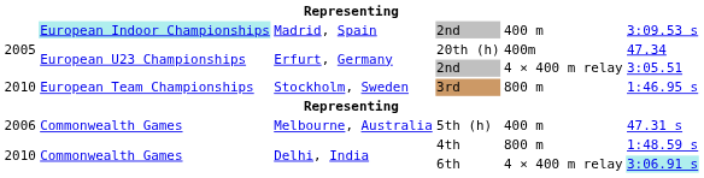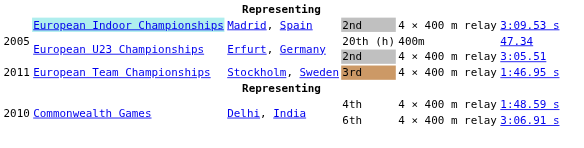Madrid, Spain / 2nd | column 5: 400 m -> 4 × 400 m relay
3rd | column 1: 2010 -> 2011
3rd | column 5: 800 m -> 4 × 400 m relay
- row: 2006 | Commonwealth Games | Melbourne, Australia | 5th (h) | 400 m | 47.31 s
4th | column 5: 800 m -> 4 × 400 m relay
6th | column 6: paleturquoise background -> no background
